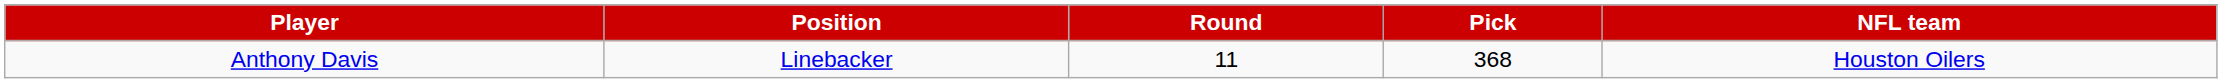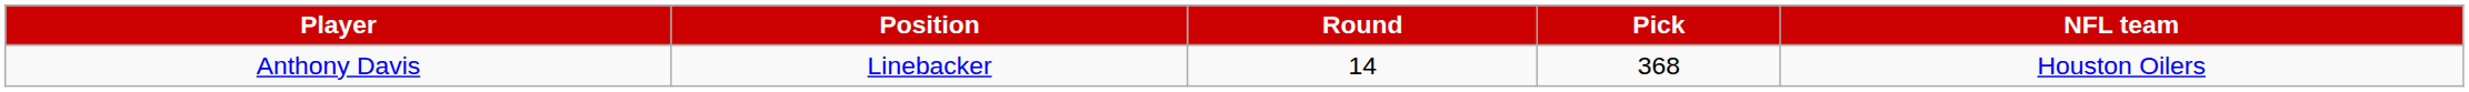Anthony Davis | Round: 11 -> 14
